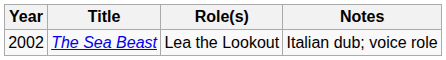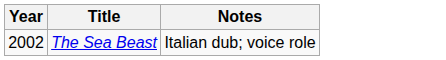- column: Role(s) | Lea the Lookout
